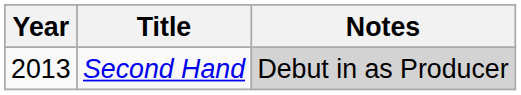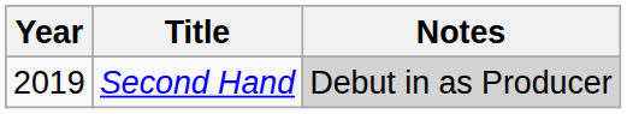Second Hand | Year: 2013 -> 2019
